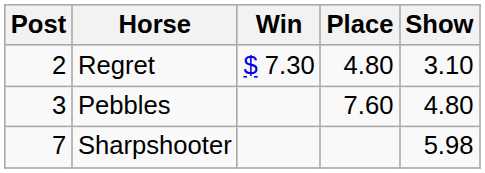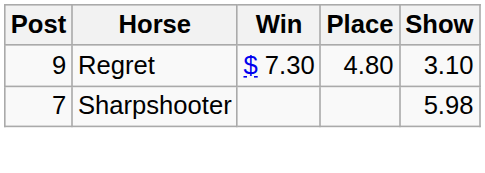Regret | Post: 2 -> 9
- row: 3 | Pebbles | 7.60 | 4.80
